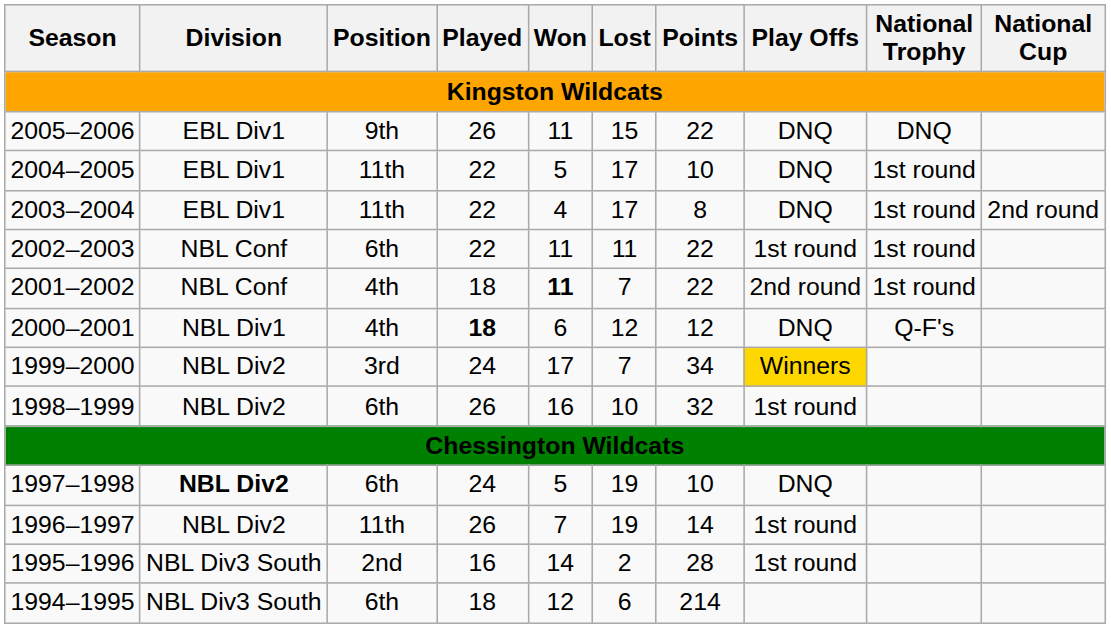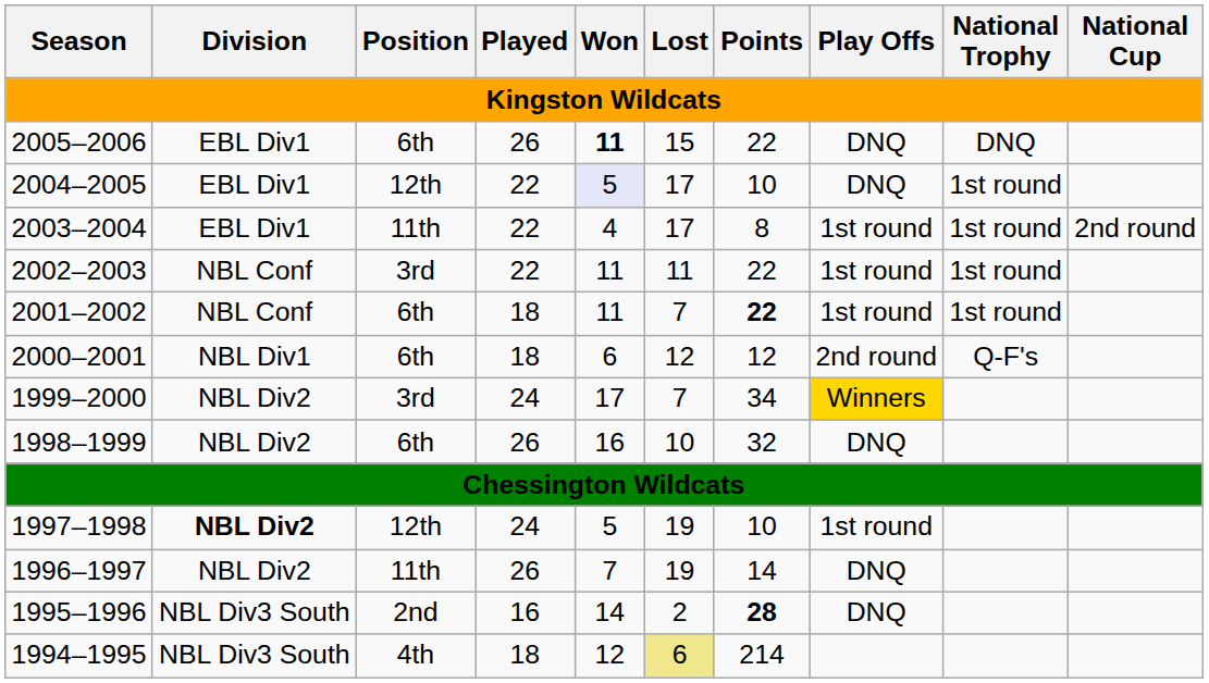2005–2006 | Position: 9th -> 6th
2005–2006 | Won: normal -> bold
2004–2005 | Position: 11th -> 12th
2004–2005 | Won: no background -> lavender background
2003–2004 | Play Offs: DNQ -> 1st round
2002–2003 | Position: 6th -> 3rd
2001–2002 | Position: 4th -> 6th
2001–2002 | Won: bold -> normal
2001–2002 | Points: normal -> bold
2001–2002 | Play Offs: 2nd round -> 1st round
2000–2001 | Position: 4th -> 6th
2000–2001 | Played: bold -> normal
2000–2001 | Play Offs: DNQ -> 2nd round
1998–1999 | Play Offs: 1st round -> DNQ
1997–1998 | Position: 6th -> 12th
1997–1998 | Play Offs: DNQ -> 1st round
1996–1997 | Play Offs: 1st round -> DNQ
1995–1996 | Points: normal -> bold
1995–1996 | Play Offs: 1st round -> DNQ
1994–1995 | Position: 6th -> 4th
1994–1995 | Lost: no background -> khaki background
